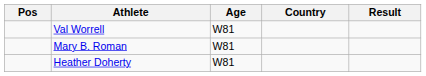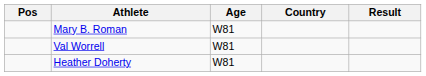rows swapped: Mary B. Roman <-> Val Worrell
